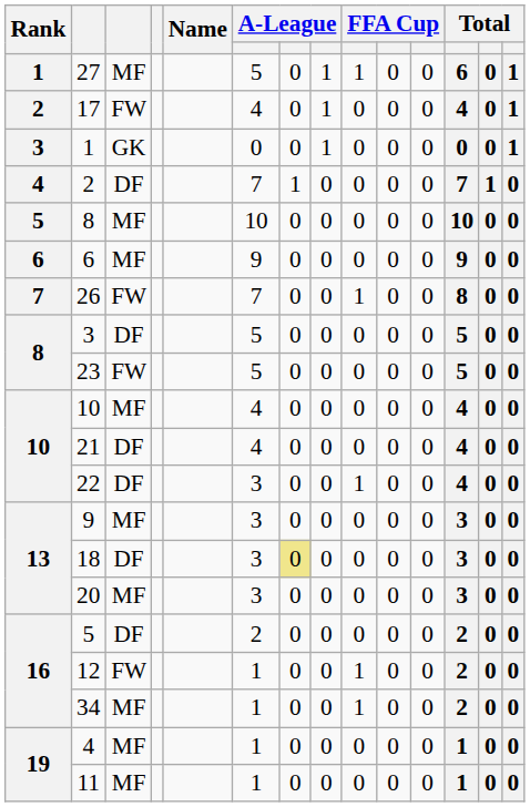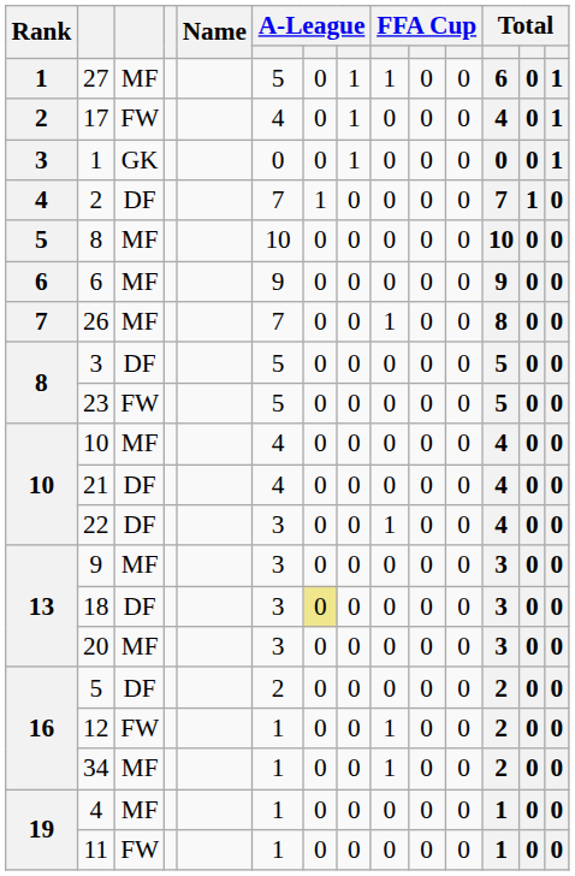26 | column 3: FW -> MF
11 | column 3: MF -> FW
